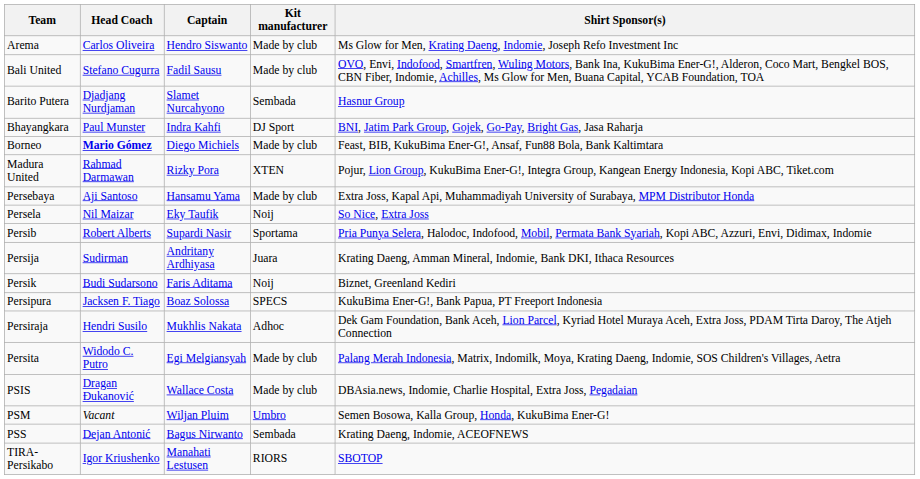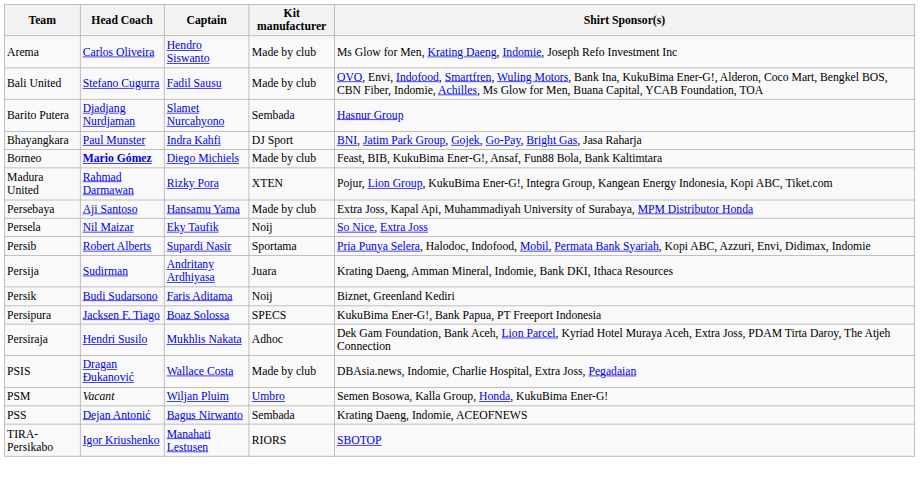- row: Persita | Widodo C. Putro | Egi Melgiansyah | Made by club | Palang Merah Indonesia, Matrix, Indomilk, Moya, Krating Daeng, Indomie, SOS Children's Villages, Aetra
